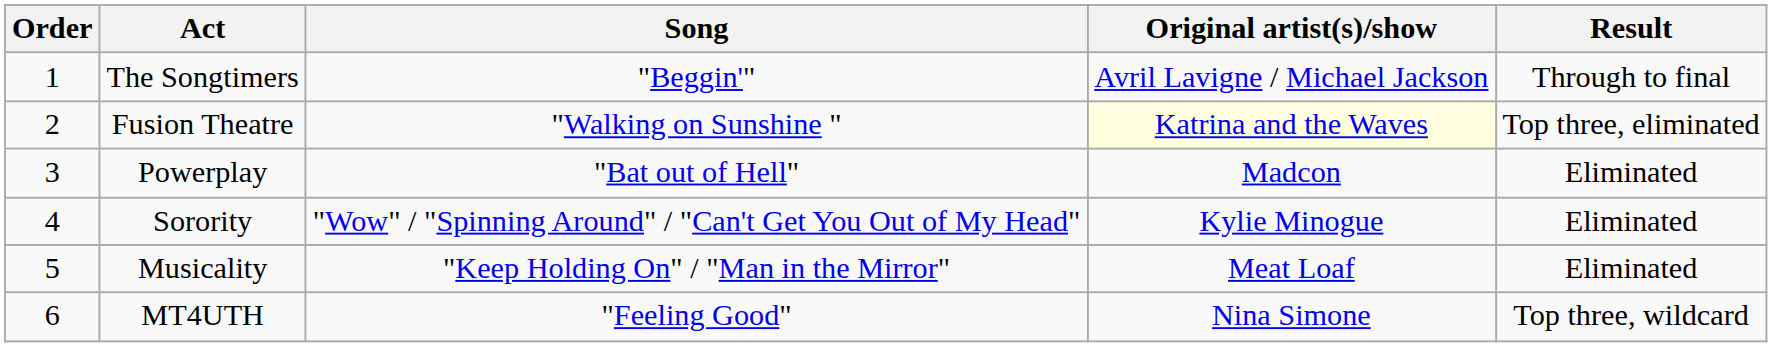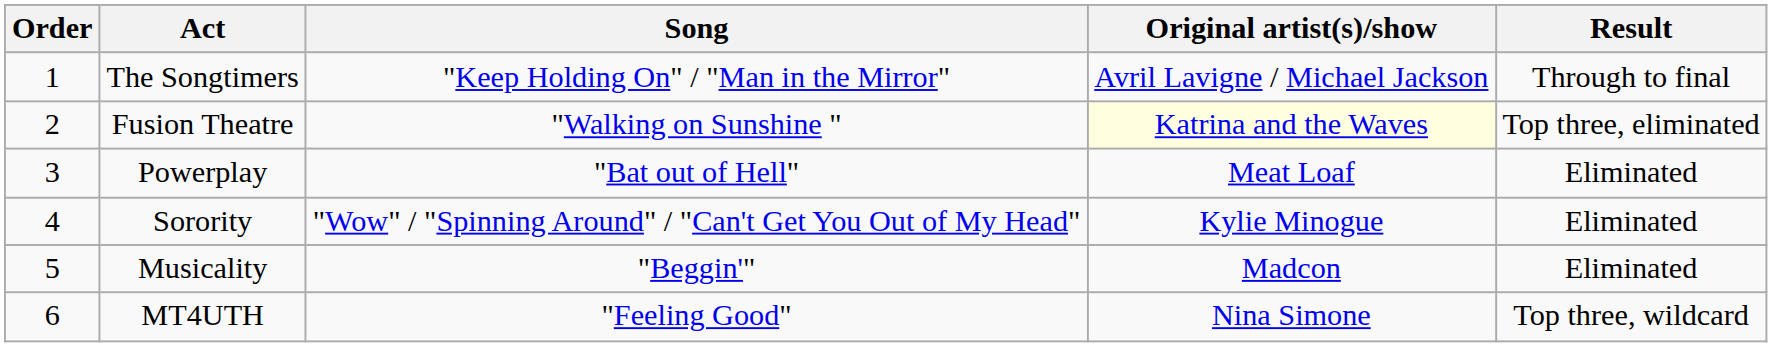The Songtimers | Song: "Beggin'" -> "Keep Holding On" / "Man in the Mirror"
Powerplay | Original artist(s)/show: Madcon -> Meat Loaf
Musicality | Song: "Keep Holding On" / "Man in the Mirror" -> "Beggin'"
Musicality | Original artist(s)/show: Meat Loaf -> Madcon
